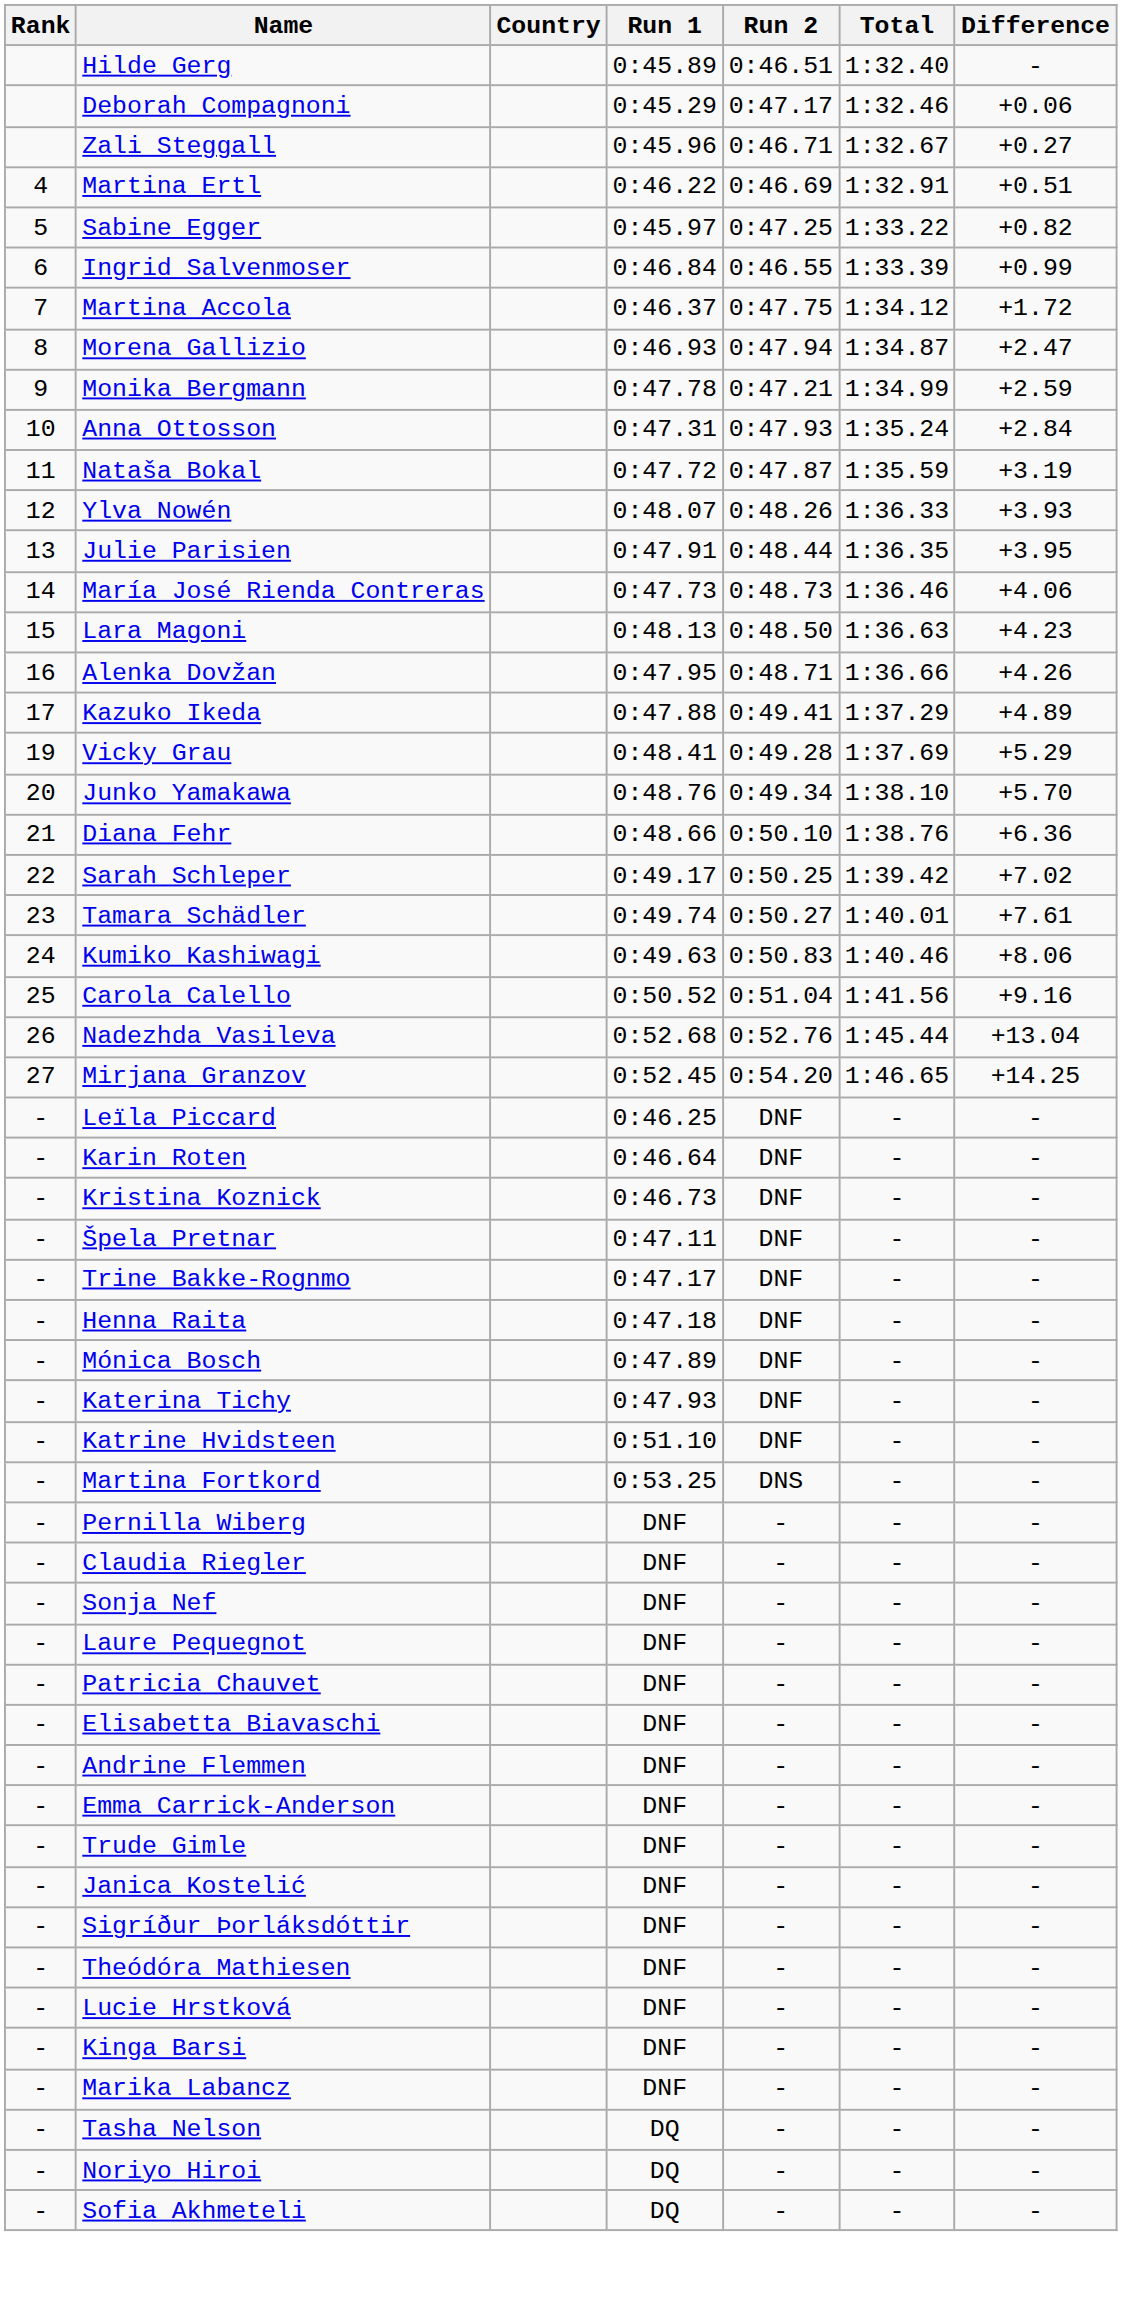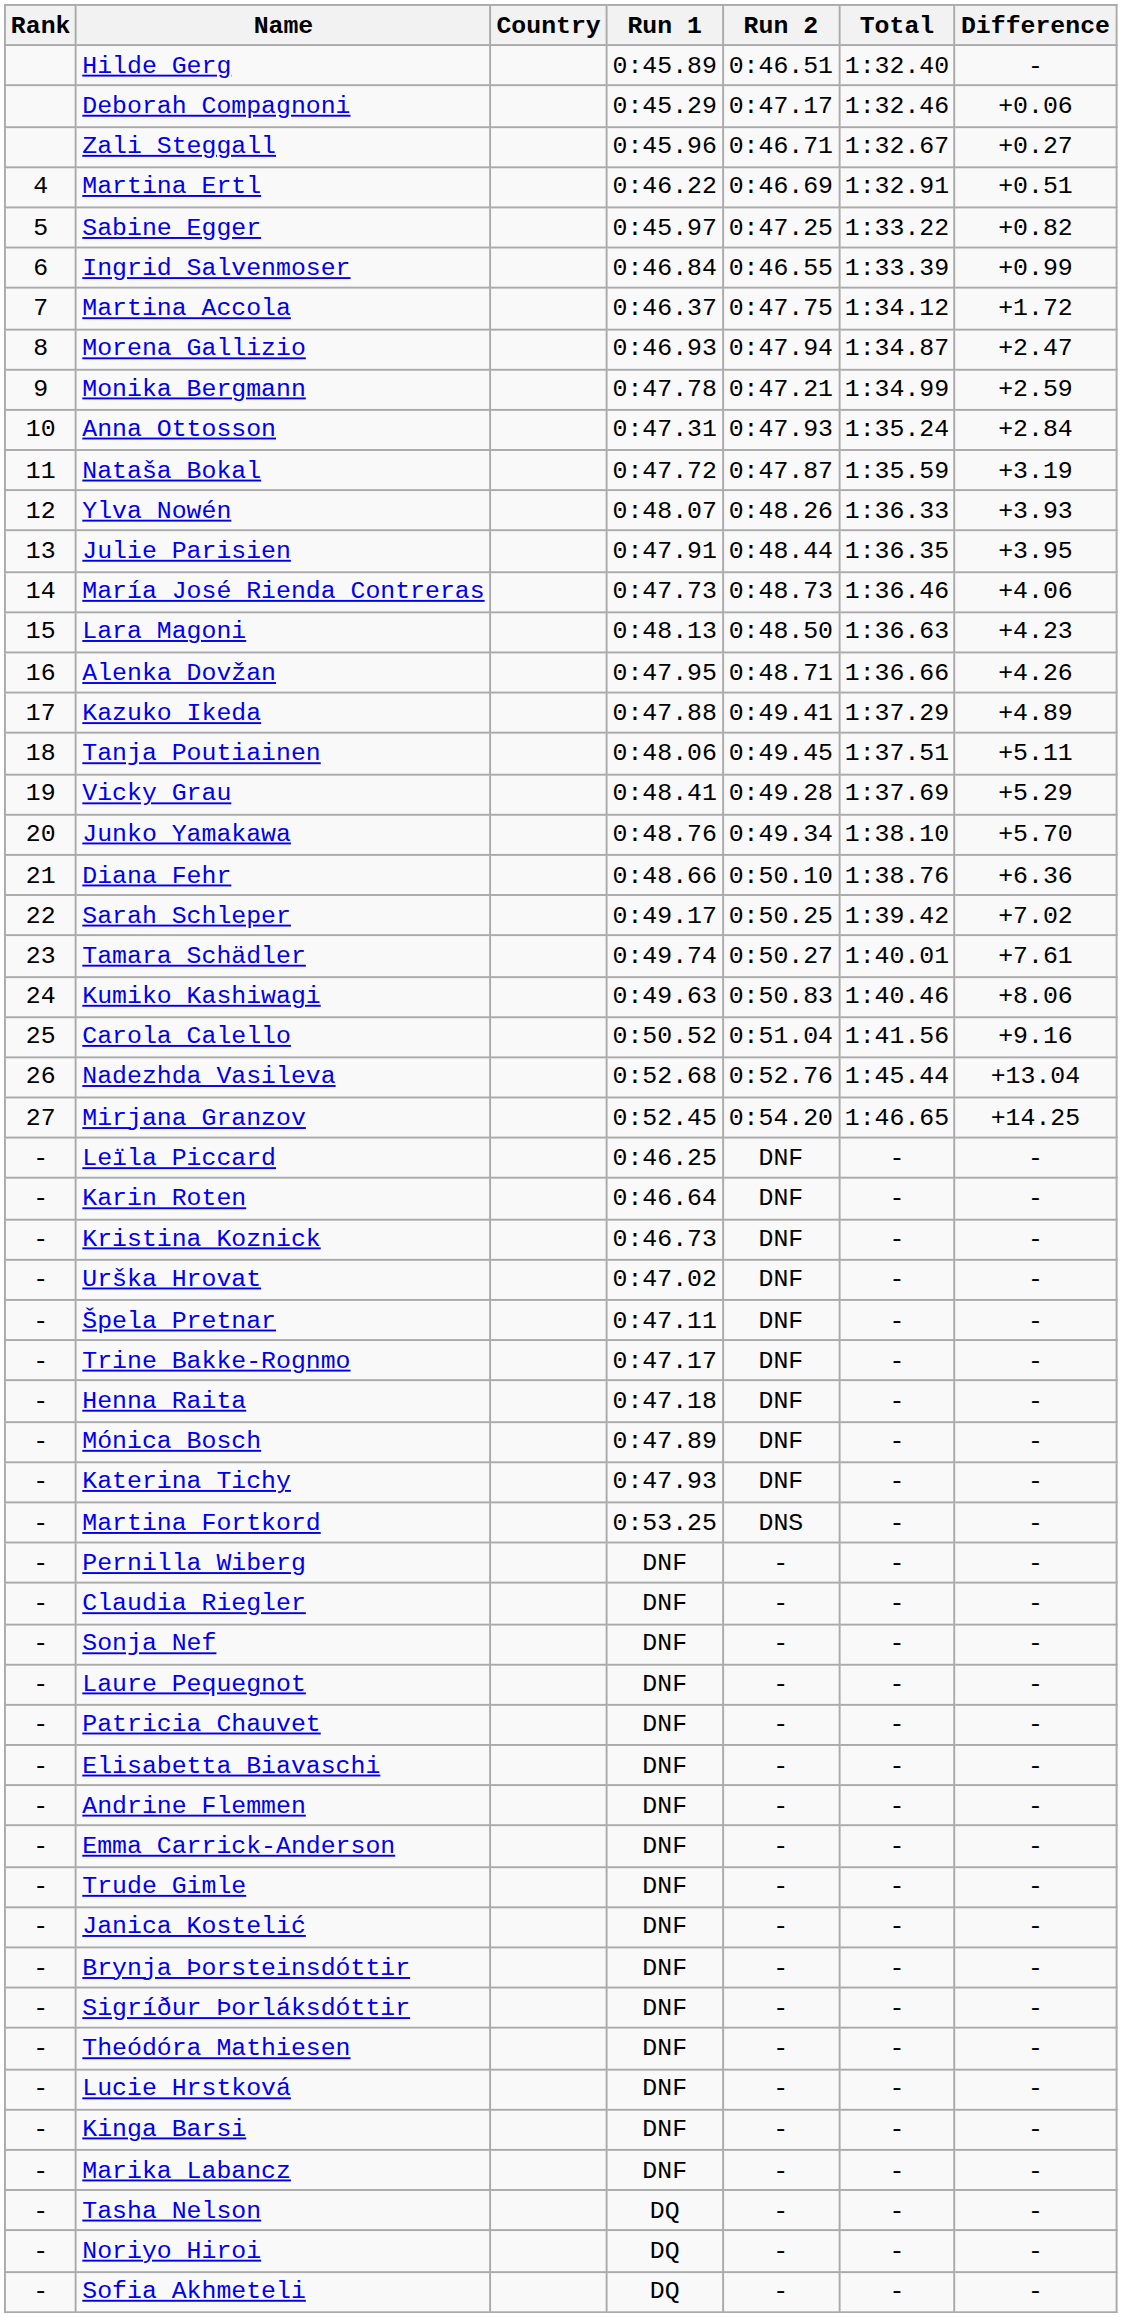+ row: 18 | Tanja Poutiainen | 0:48.06 | 0:49.45 | 1:37.51 | +5.11
+ row: - | Urška Hrovat | 0:47.02 | DNF | - | -
- row: - | Katrine Hvidsteen | 0:51.10 | DNF | - | -
+ row: - | Brynja Þorsteinsdóttir | DNF | - | - | -
